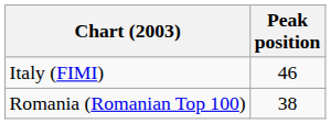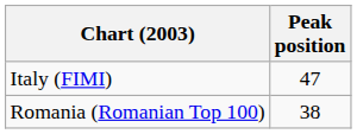Italy (FIMI) | Peak position: 46 -> 47
